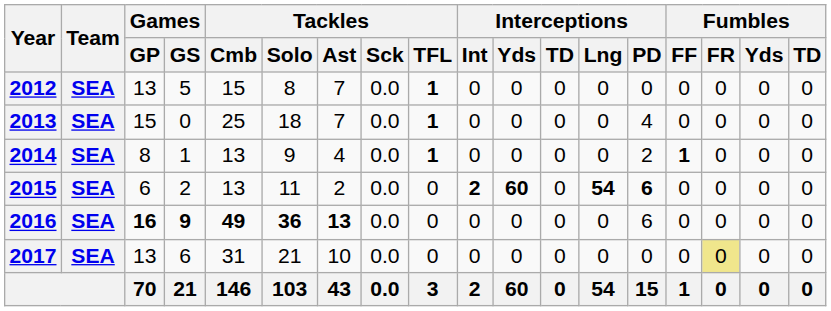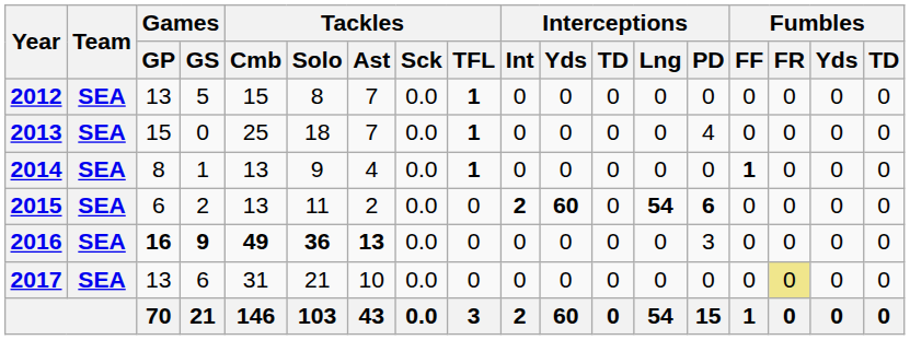2014 | Interceptions / PD: 2 -> 0
2016 | Interceptions / PD: 6 -> 3
